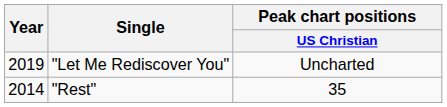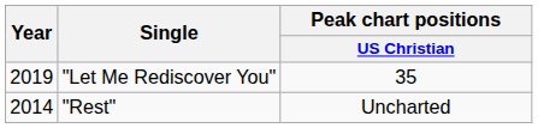"Let Me Rediscover You" | Peak chart positions / US Christian: Uncharted -> 35
"Rest" | Peak chart positions / US Christian: 35 -> Uncharted
